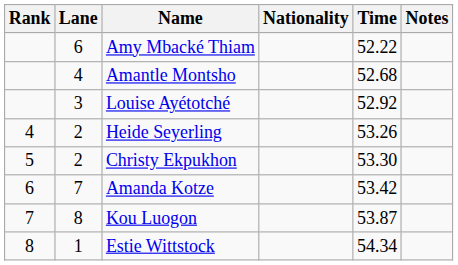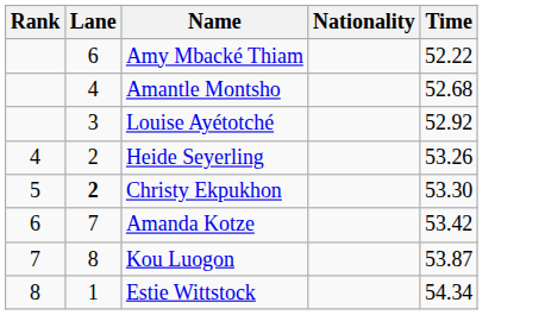- column: Notes
Christy Ekpukhon | Lane: normal -> bold
